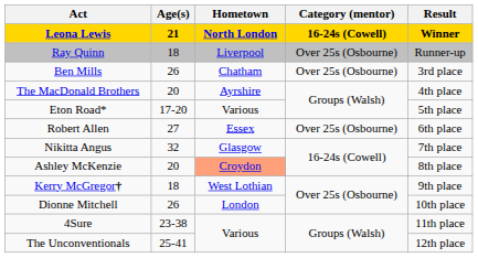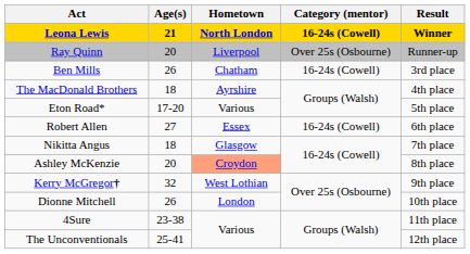Ray Quinn | Age(s): 18 -> 20
Ben Mills | Category (mentor): Over 25s (Osbourne) -> 16-24s (Cowell)
The MacDonald Brothers | Age(s): 20 -> 18
Robert Allen | Category (mentor): Over 25s (Osbourne) -> 16-24s (Cowell)
Nikitta Angus | Age(s): 32 -> 18
Kerry McGregor† | Age(s): 18 -> 32
